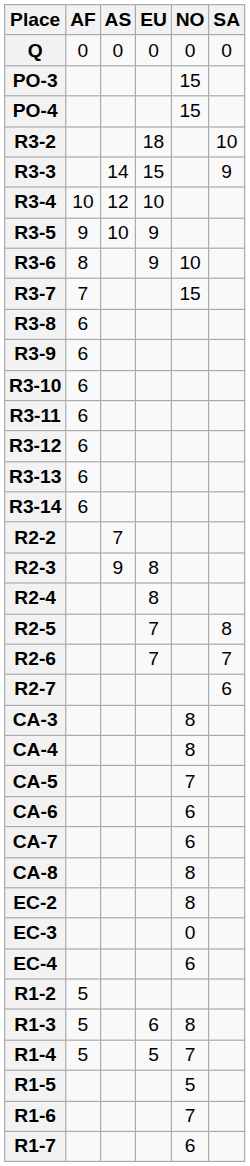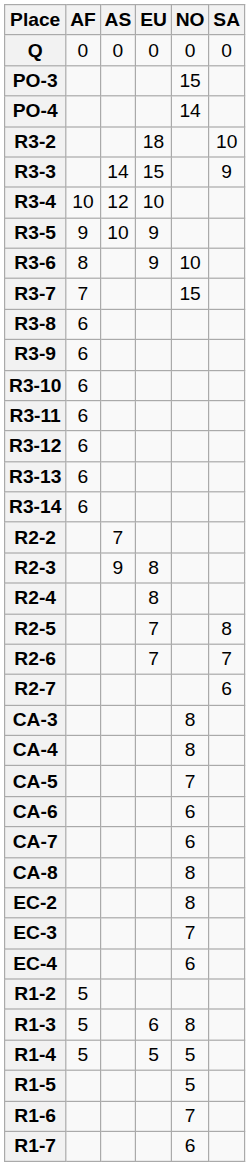PO-4 | NO: 15 -> 14
EC-3 | NO: 0 -> 7
R1-4 | NO: 7 -> 5
